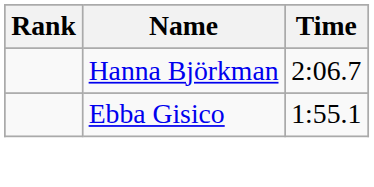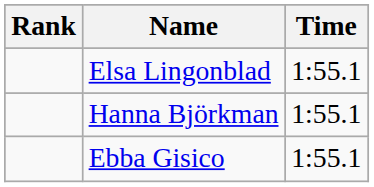+ row: Elsa Lingonblad | 1:55.1
Hanna Björkman | Time: 2:06.7 -> 1:55.1
